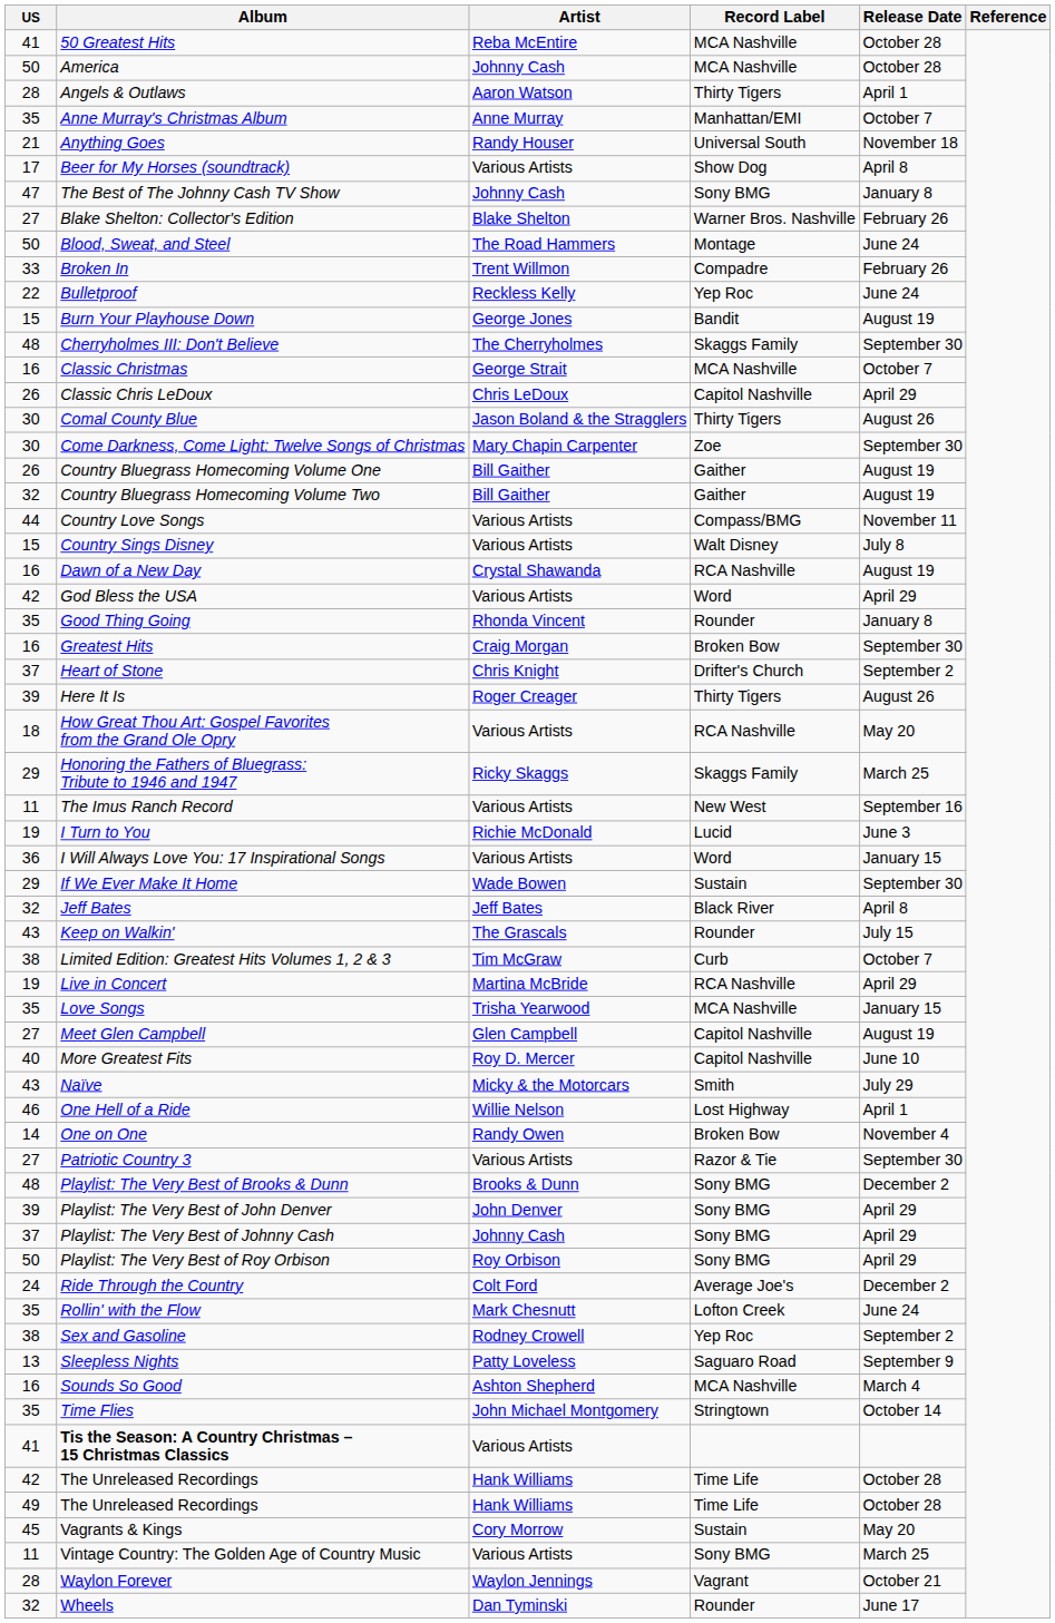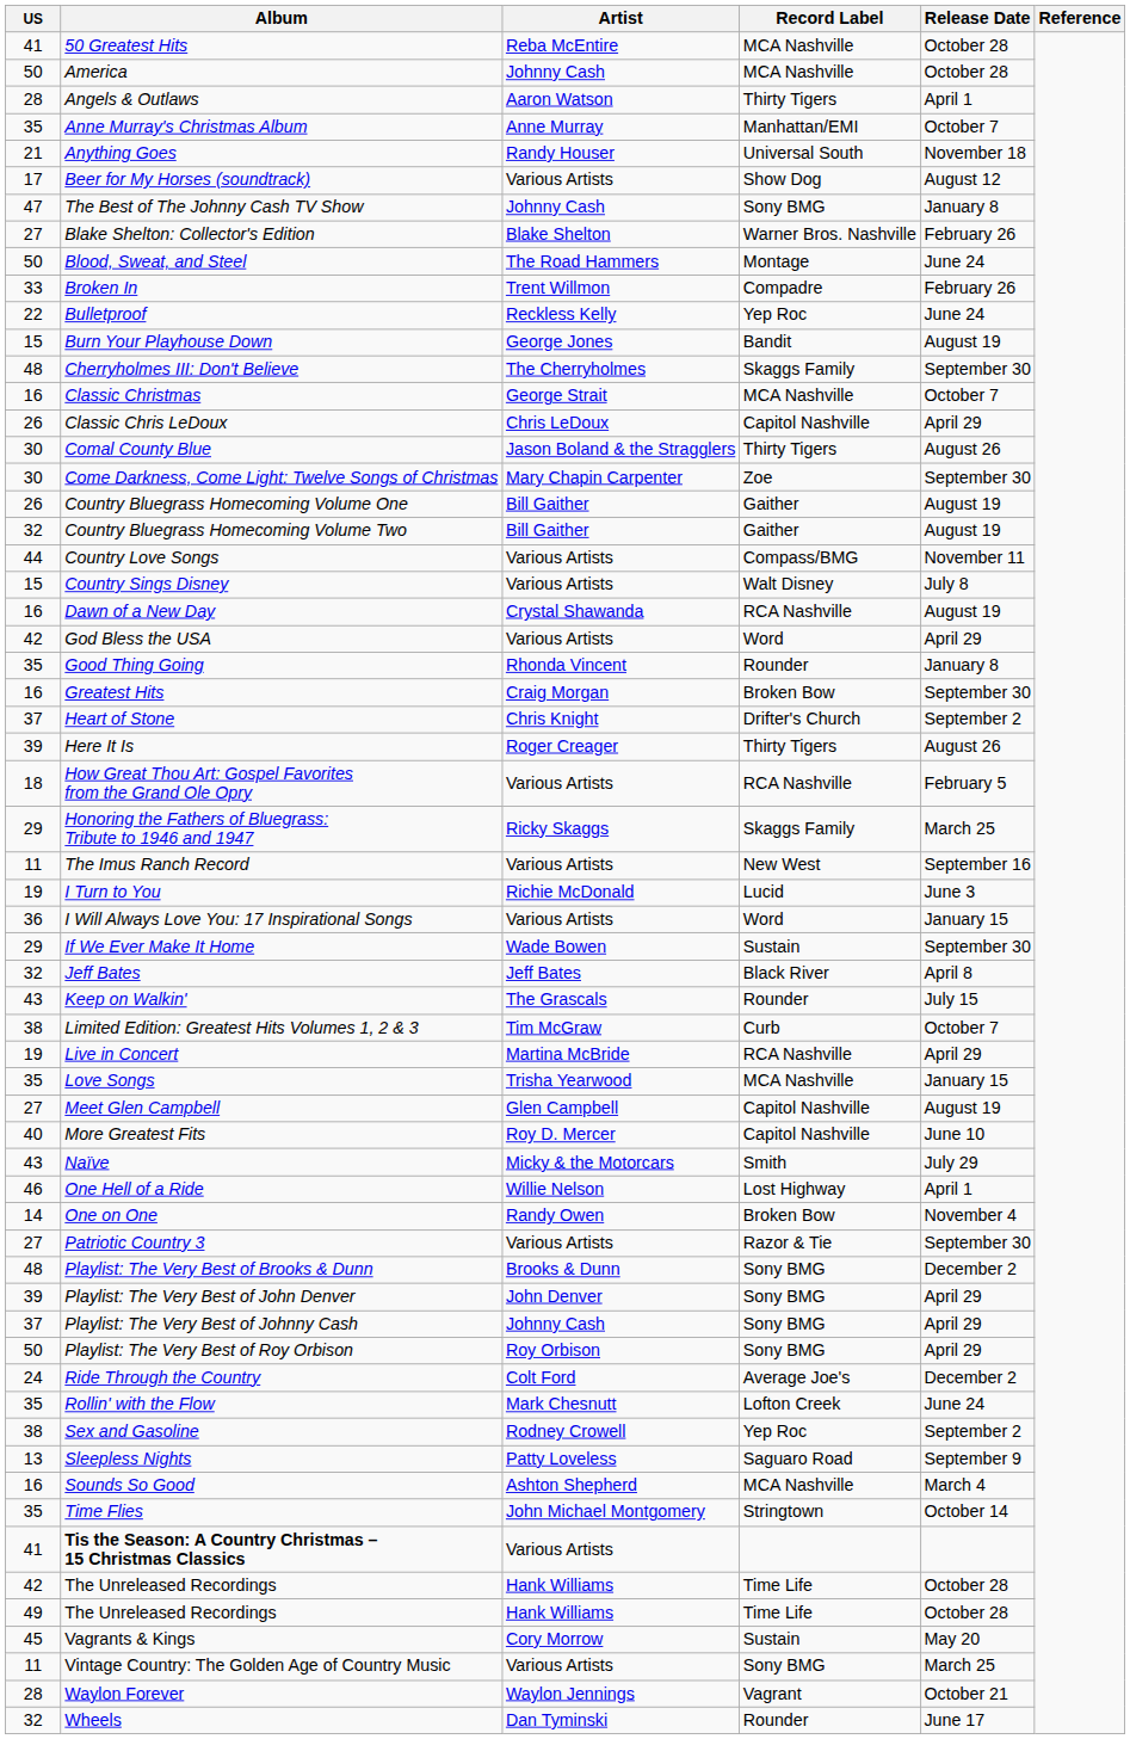Beer for My Horses (soundtrack) | Release Date: April 8 -> August 12
How Great Thou Art: Gospel Favorites from the Grand Ole Opry | Release Date: May 20 -> February 5
